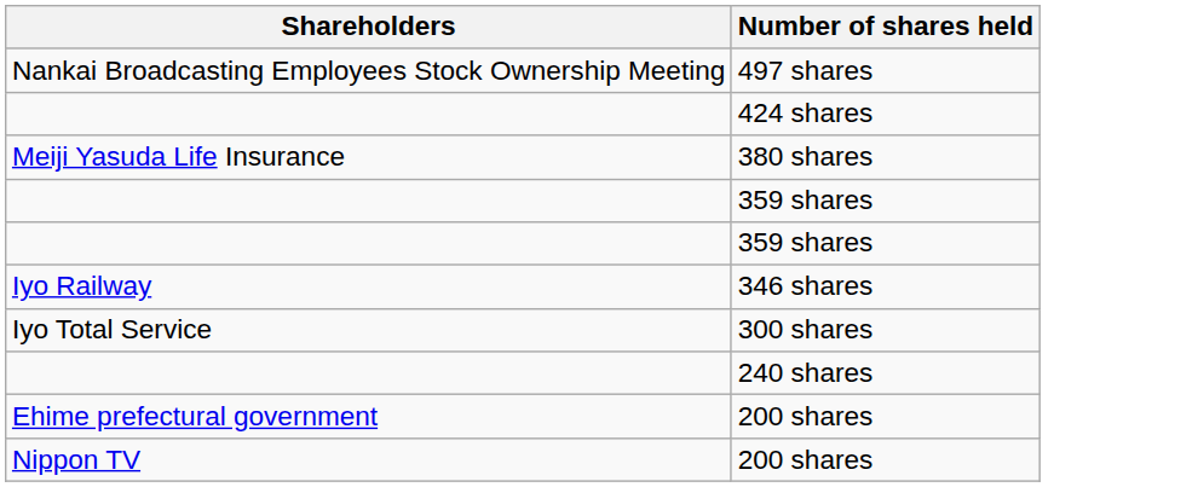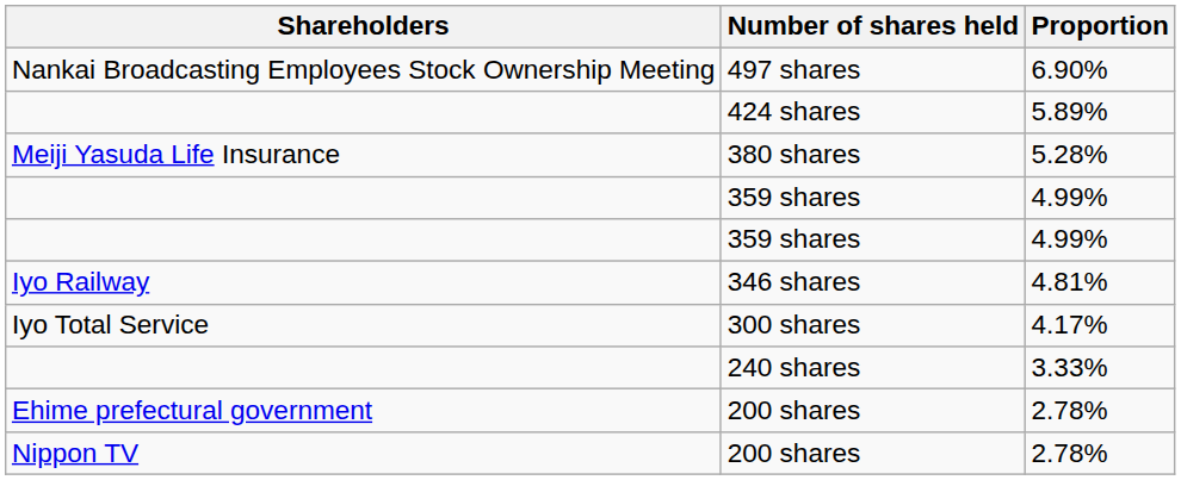+ column: Proportion | 6.90% | 5.89% | 5.28% | 4.99% | 4.99% | 4.81% | 4.17% | 3.33% | 2.78% | 2.78%
